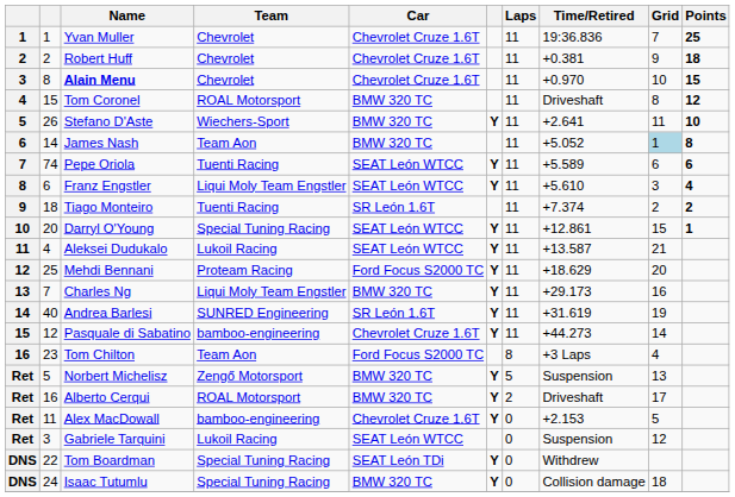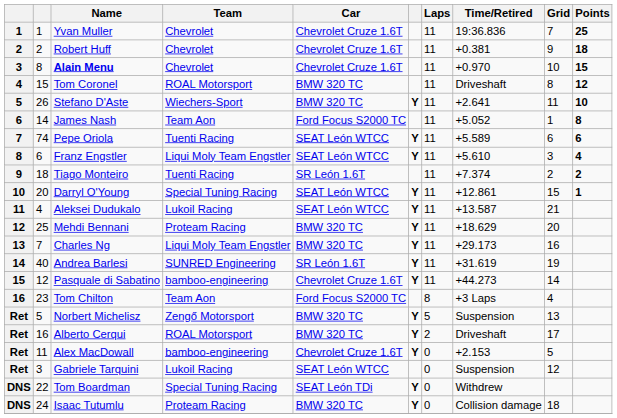James Nash | Car: BMW 320 TC -> Ford Focus S2000 TC
James Nash | Grid: lightblue background -> no background
Mehdi Bennani | Car: Ford Focus S2000 TC -> BMW 320 TC
Isaac Tutumlu | Team: Special Tuning Racing -> Proteam Racing
